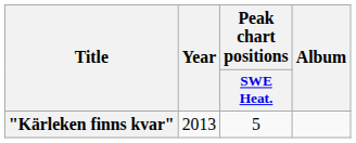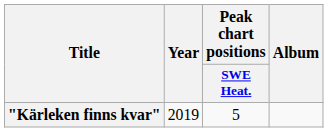"Kärleken finns kvar" | Year: 2013 -> 2019
